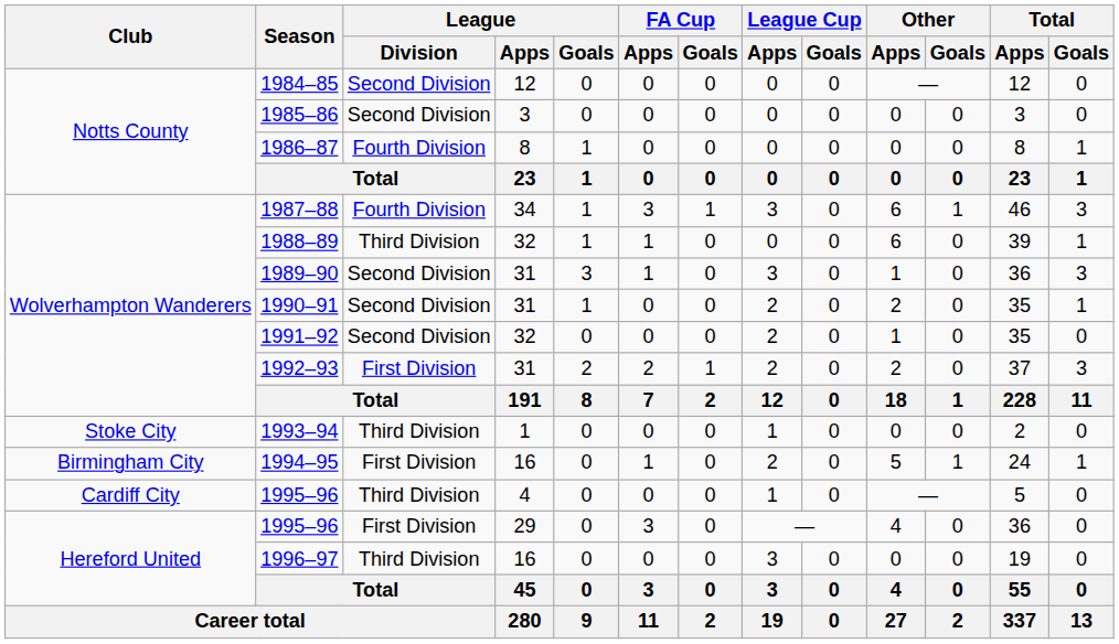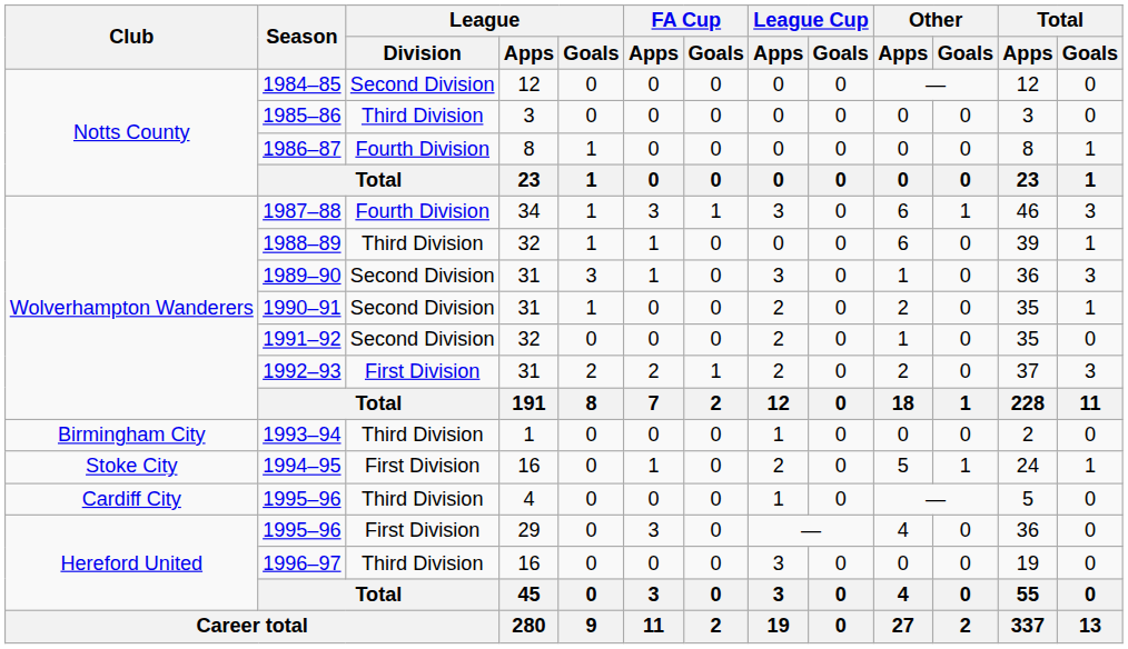1985–86 | League / Division: Second Division -> Third Division
1993–94 | Club: Stoke City -> Birmingham City
1994–95 | Club: Birmingham City -> Stoke City
